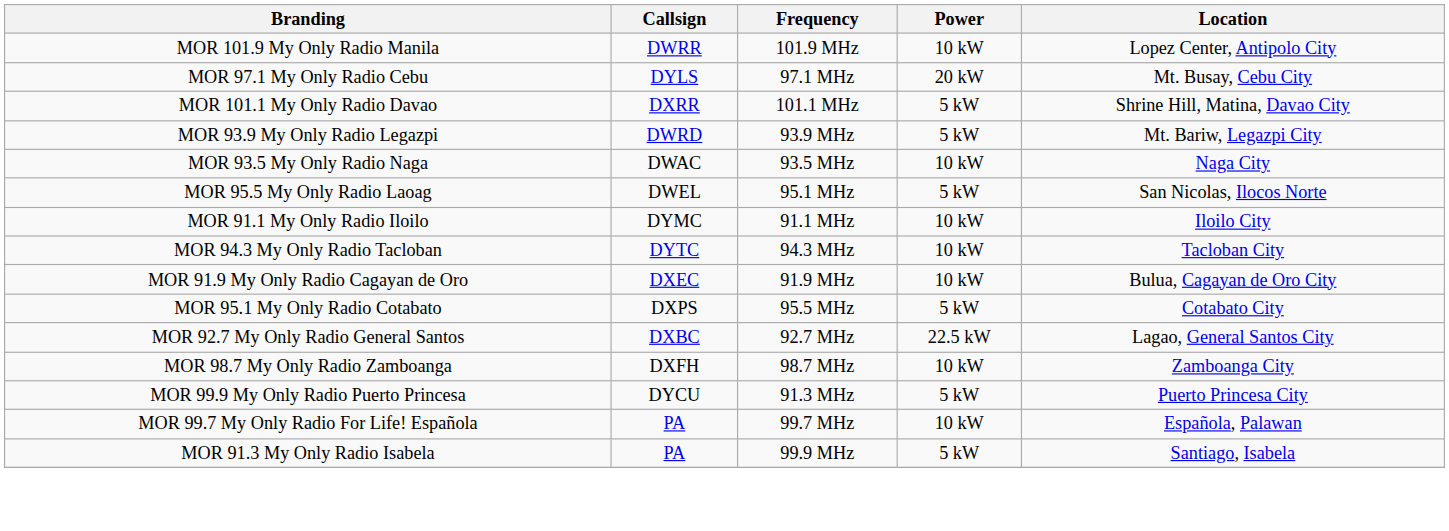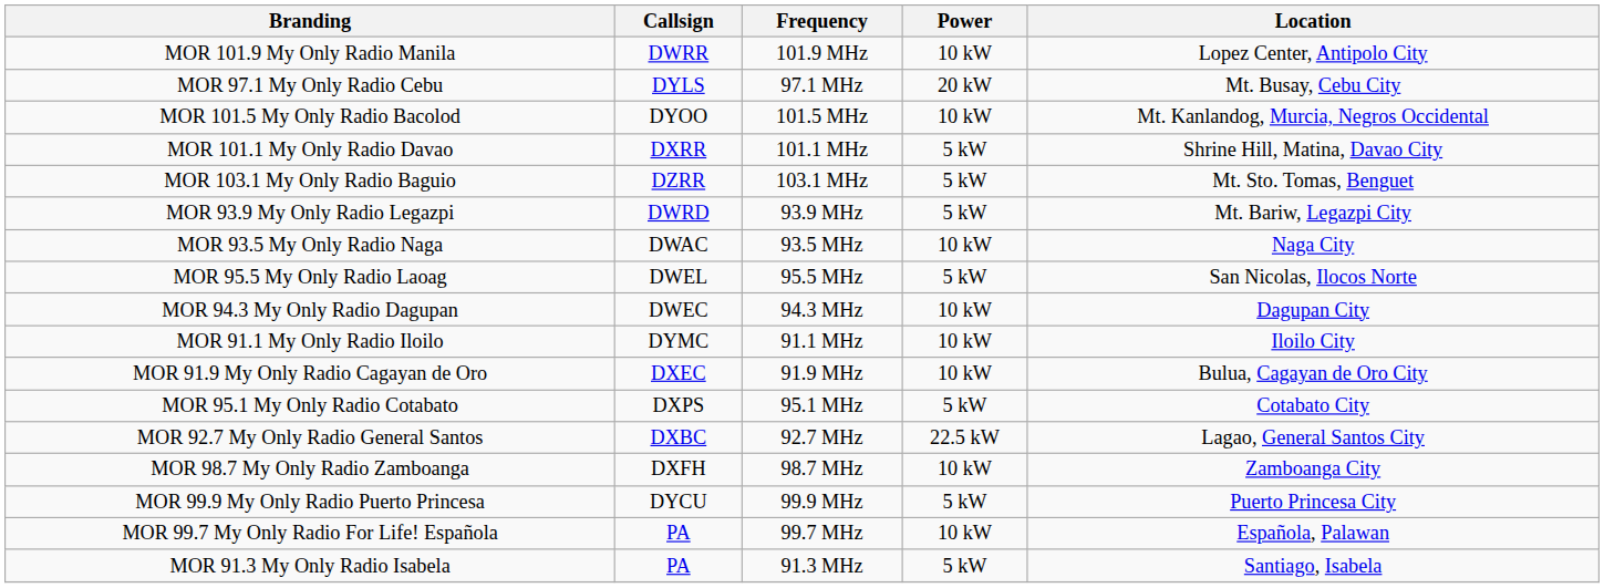+ row: MOR 101.5 My Only Radio Bacolod | DYOO | 101.5 MHz | 10 kW | Mt. Kanlandog, Murcia, Negros Occidental
+ row: MOR 103.1 My Only Radio Baguio | DZRR | 103.1 MHz | 5 kW | Mt. Sto. Tomas, Benguet
MOR 95.5 My Only Radio Laoag | Frequency: 95.1 MHz -> 95.5 MHz
+ row: MOR 94.3 My Only Radio Dagupan | DWEC | 94.3 MHz | 10 kW | Dagupan City
- row: MOR 94.3 My Only Radio Tacloban | DYTC | 94.3 MHz | 10 kW | Tacloban City
MOR 95.1 My Only Radio Cotabato | Frequency: 95.5 MHz -> 95.1 MHz
MOR 99.9 My Only Radio Puerto Princesa | Frequency: 91.3 MHz -> 99.9 MHz
MOR 91.3 My Only Radio Isabela | Frequency: 99.9 MHz -> 91.3 MHz
